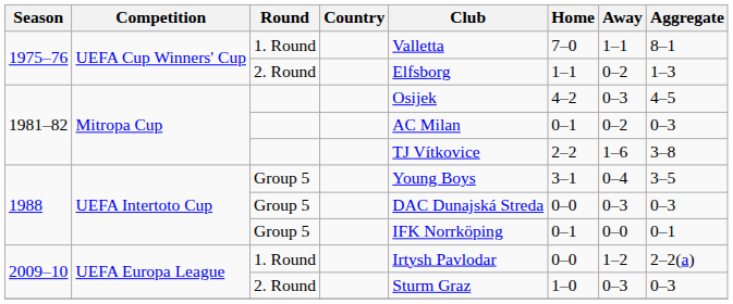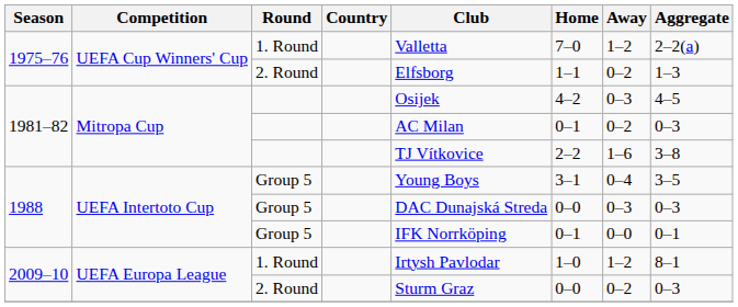1975–76 / 1. Round | Away: 1–1 -> 1–2
1975–76 / 1. Round | Aggregate: 8–1 -> 2–2(a)
2009–10 / 1. Round | Home: 0–0 -> 1–0
2009–10 / 1. Round | Aggregate: 2–2(a) -> 8–1
2009–10 / 2. Round | Home: 1–0 -> 0–0
2009–10 / 2. Round | Away: 0–3 -> 0–2
